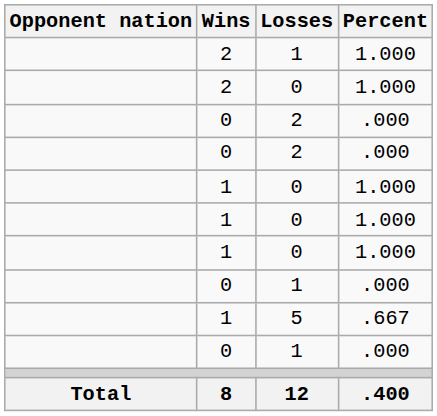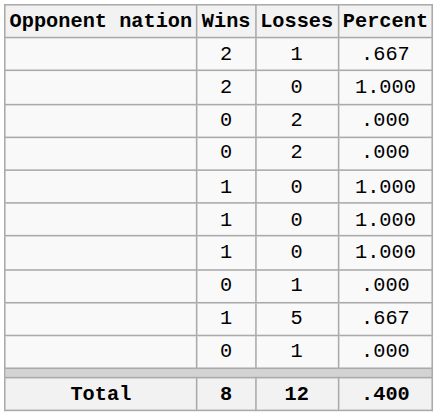2 / 1 | Percent: 1.000 -> .667
